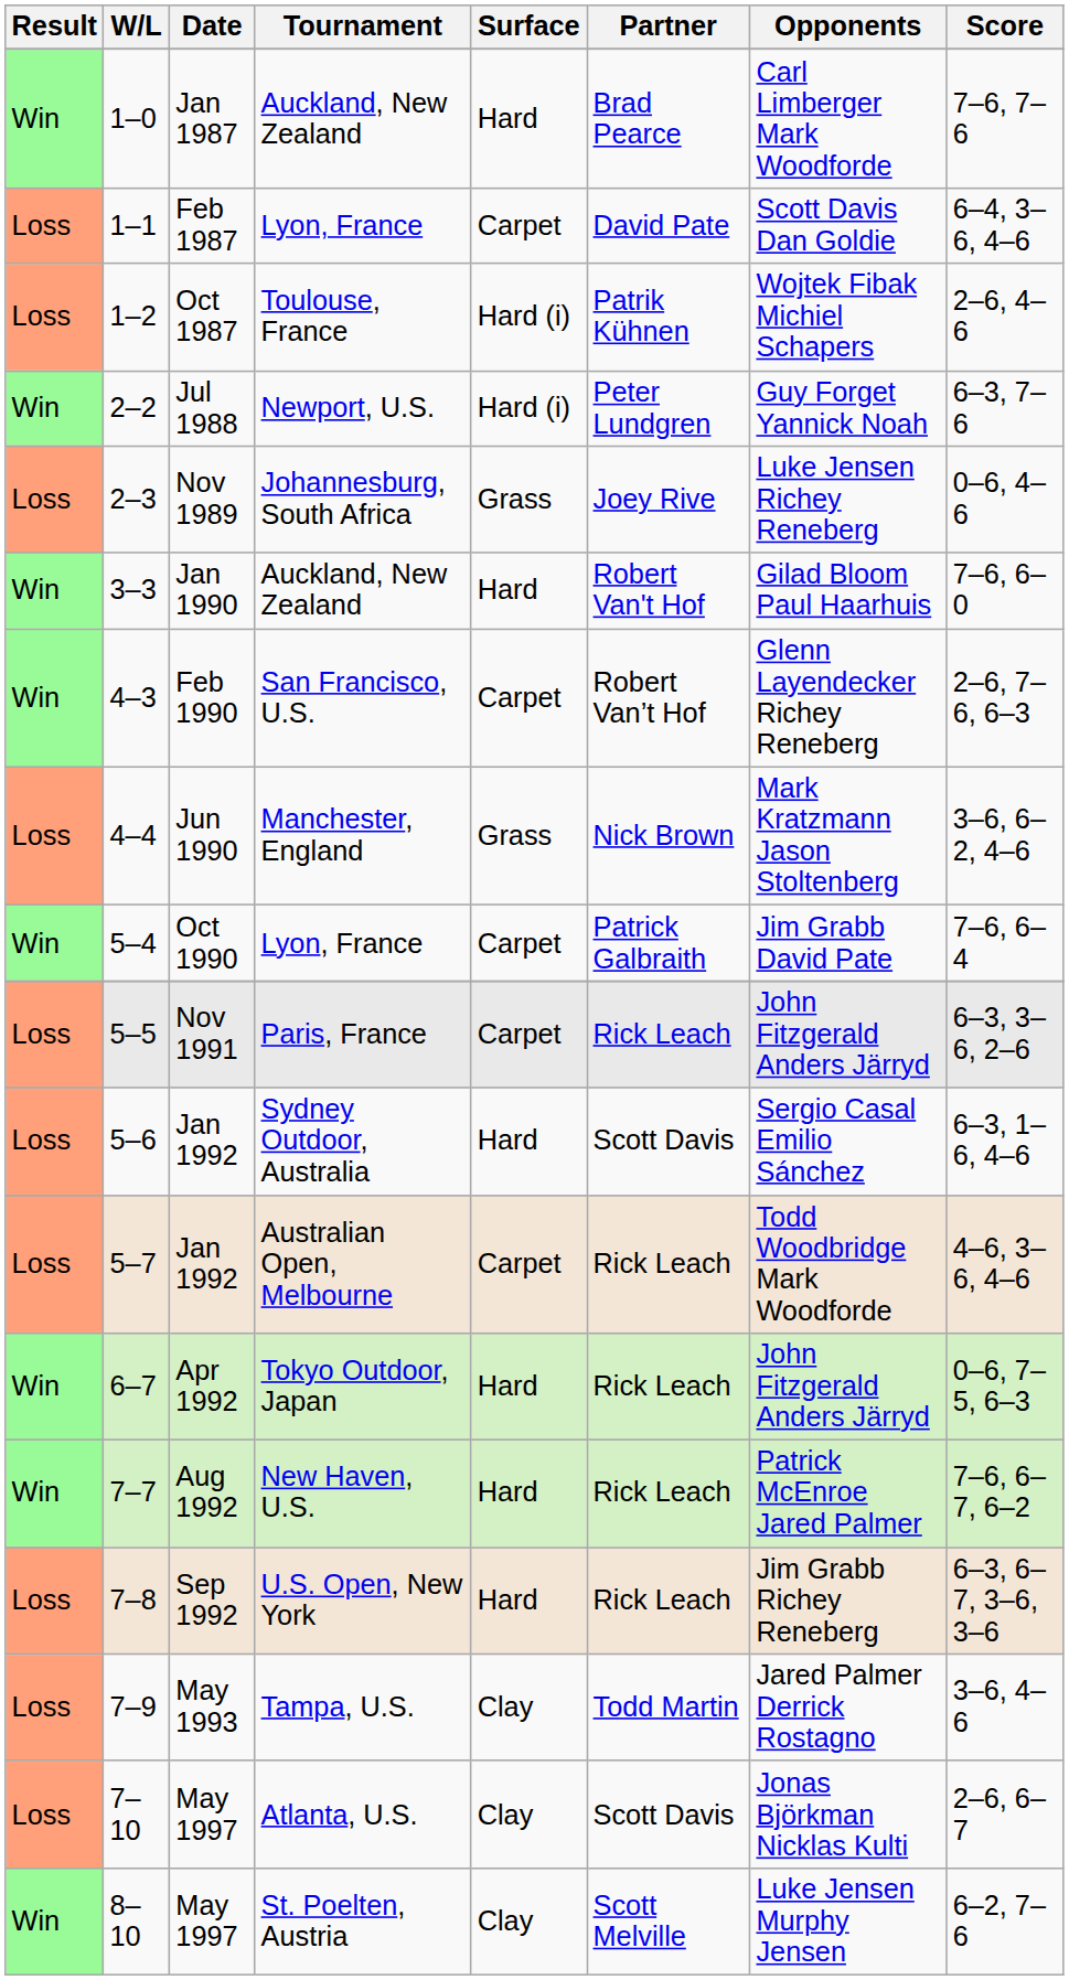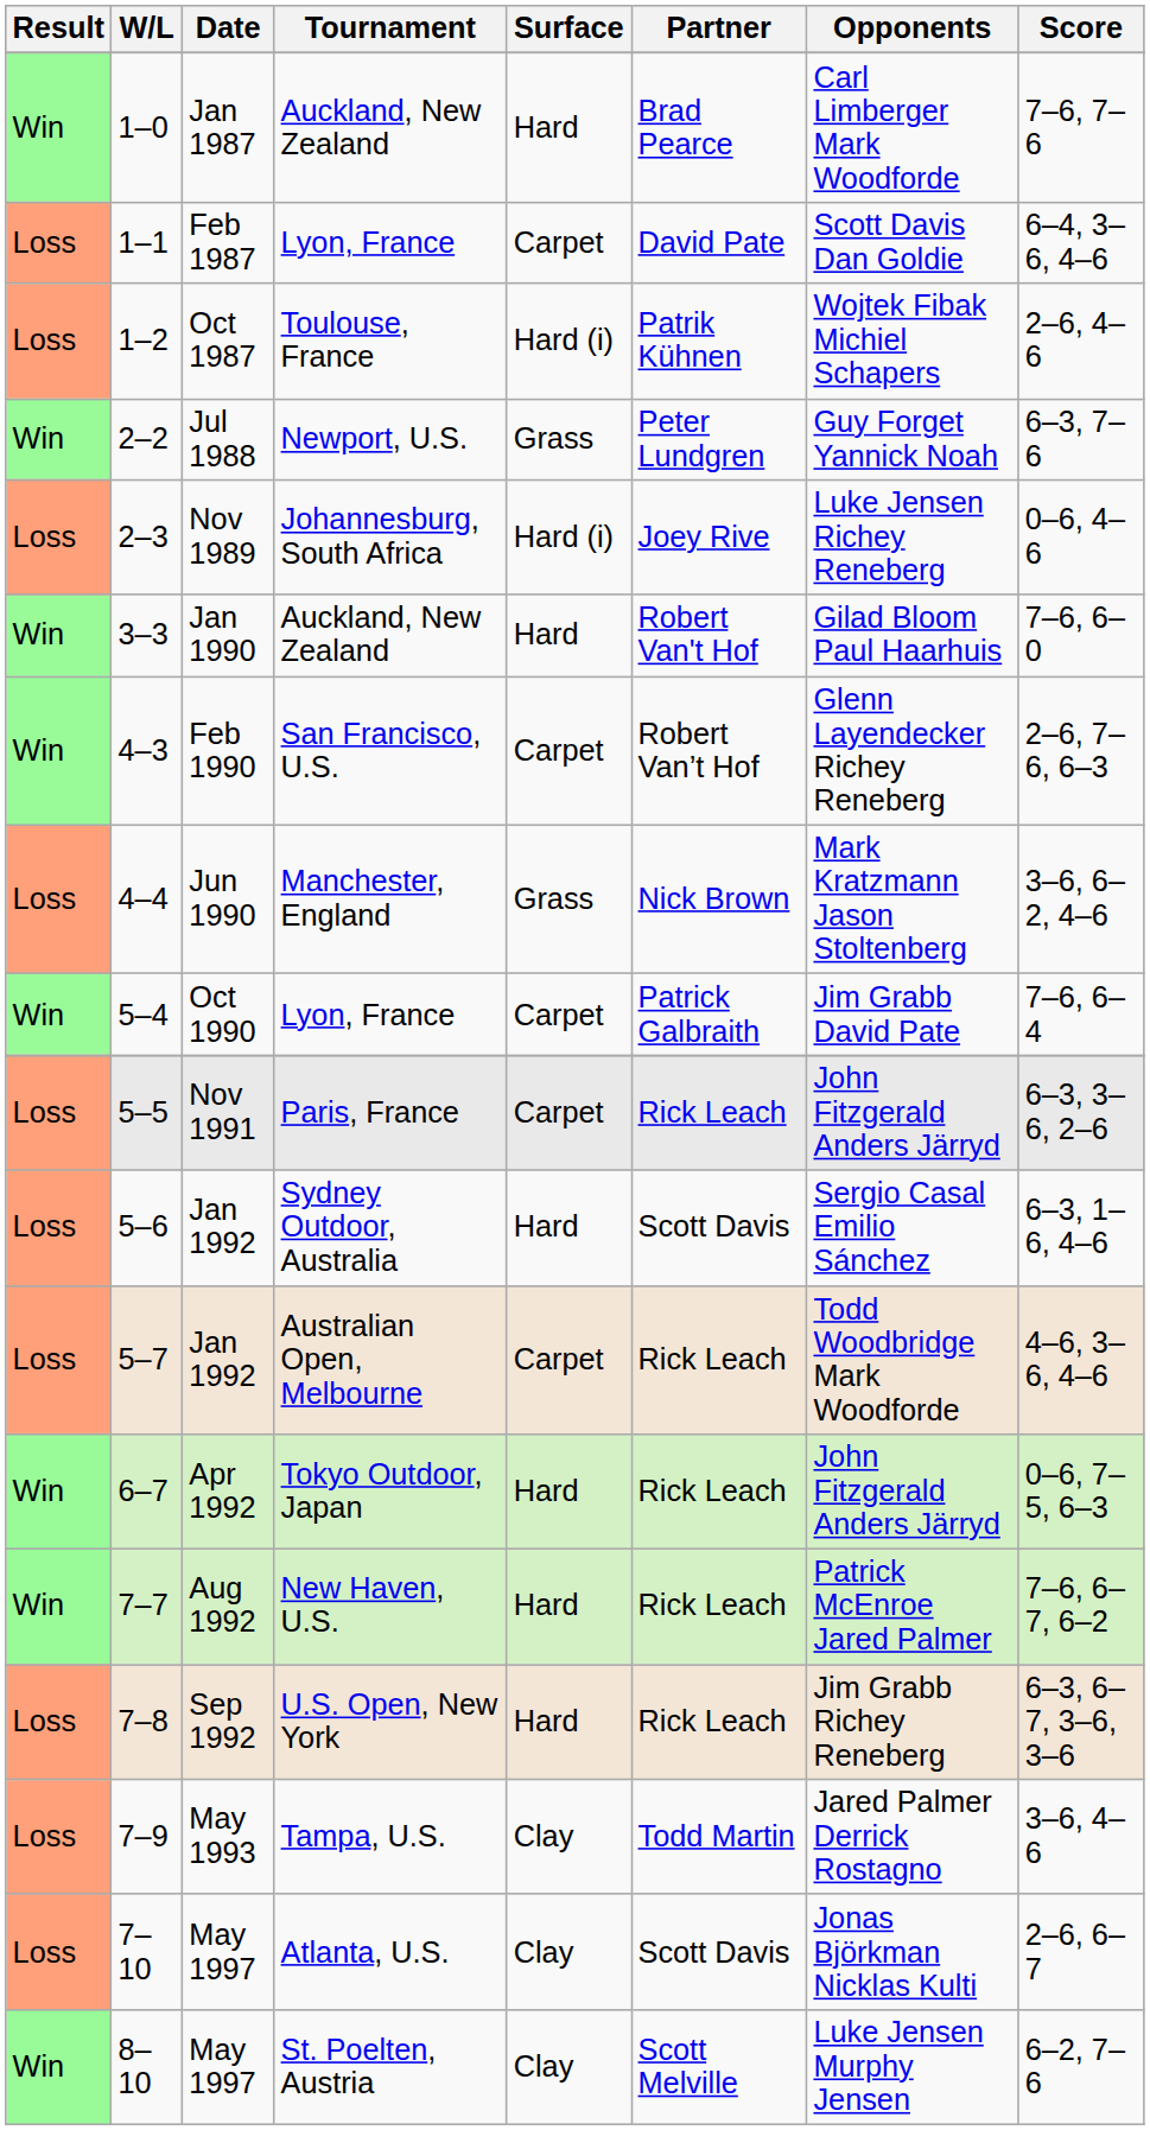2–2 | Surface: Hard (i) -> Grass
2–3 | Surface: Grass -> Hard (i)
